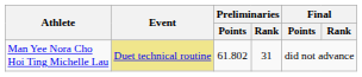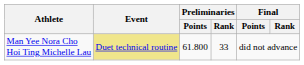Man Yee Nora Cho Hoi Ting Michelle Lau | Preliminaries / Points: 61.802 -> 61.800
Man Yee Nora Cho Hoi Ting Michelle Lau | Preliminaries / Rank: 31 -> 33
